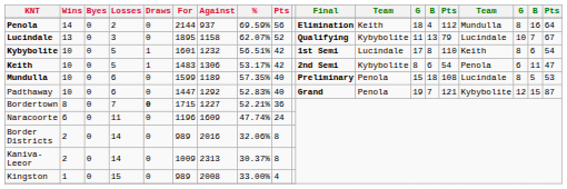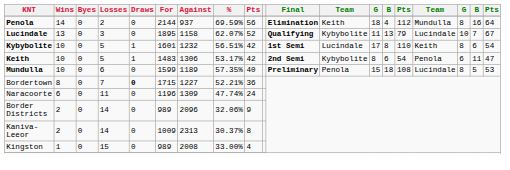- row: Padthaway | 10 | 0 | 6 | 0 | 1447 | 1292 | 52.83% | 40 | Grand | Penola | 19 | 7 | 121 | Kybybolite | 12 | 15 | 87
Naracoorte | Against: 1609 -> 1309
Border Districts | Against: 2016 -> 2096
Border Districts | column 9: 8 -> 9
